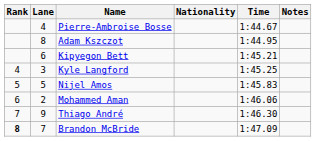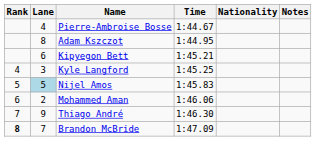columns swapped: Nationality <-> Time
Nijel Amos | Lane: no background -> lightblue background
